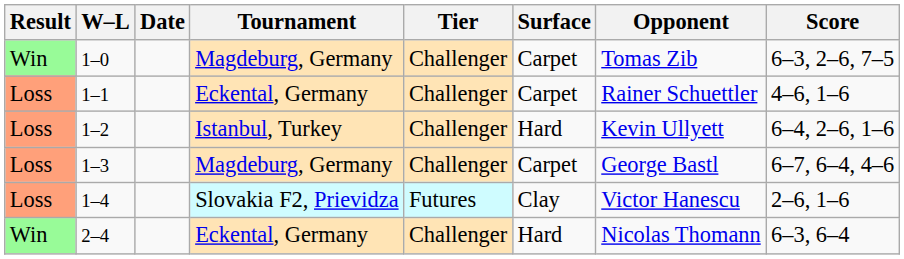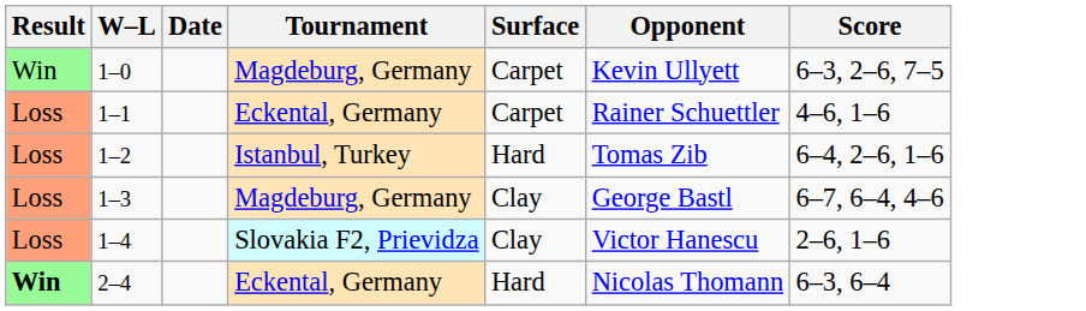- column: Tier | Challenger | Challenger | Challenger | Challenger | Futures | Challenger
1–0 | Opponent: Tomas Zib -> Kevin Ullyett
1–2 | Opponent: Kevin Ullyett -> Tomas Zib
1–3 | Surface: Carpet -> Clay
2–4 | Result: normal -> bold
